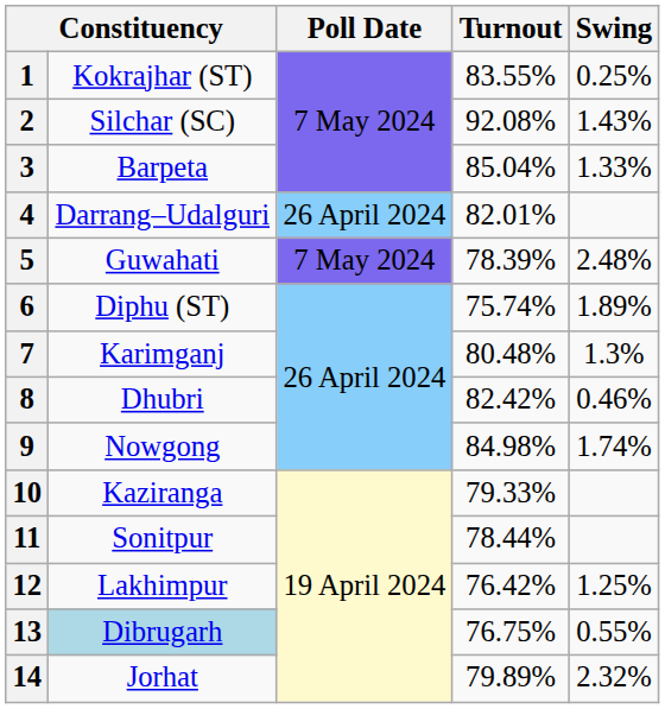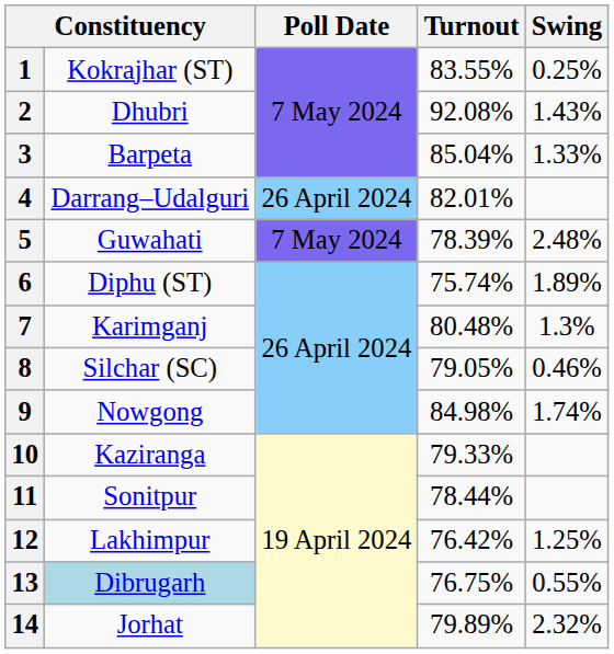2 | column 2: Silchar (SC) -> Dhubri
8 | column 2: Dhubri -> Silchar (SC)
8 | Turnout: 82.42% -> 79.05%
